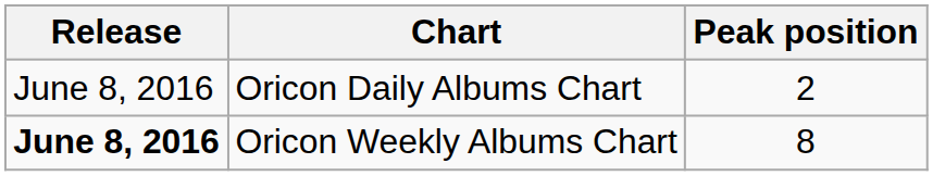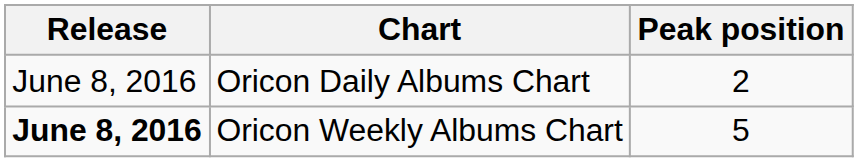Oricon Weekly Albums Chart | Peak position: 8 -> 5
